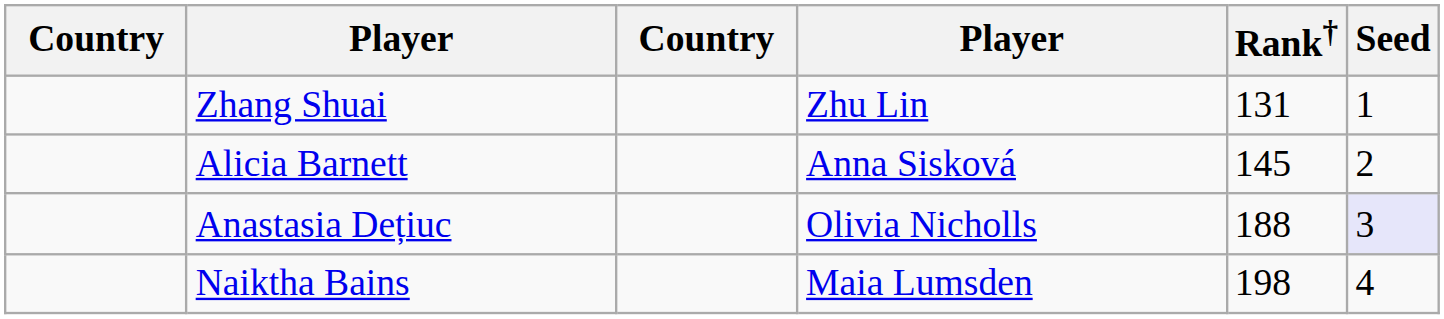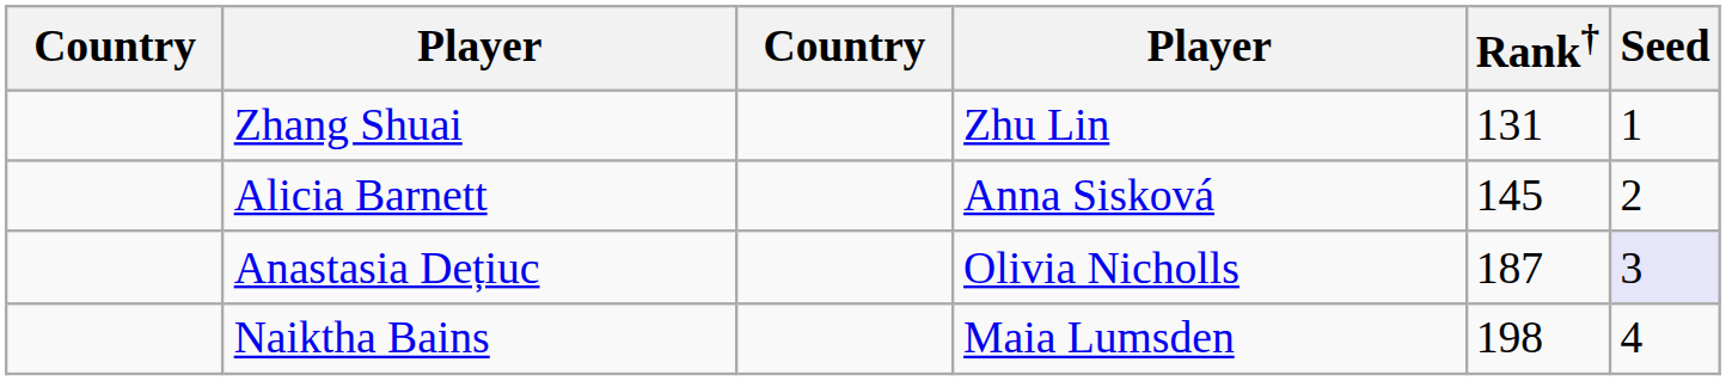Anastasia Dețiuc | Rank†: 188 -> 187
